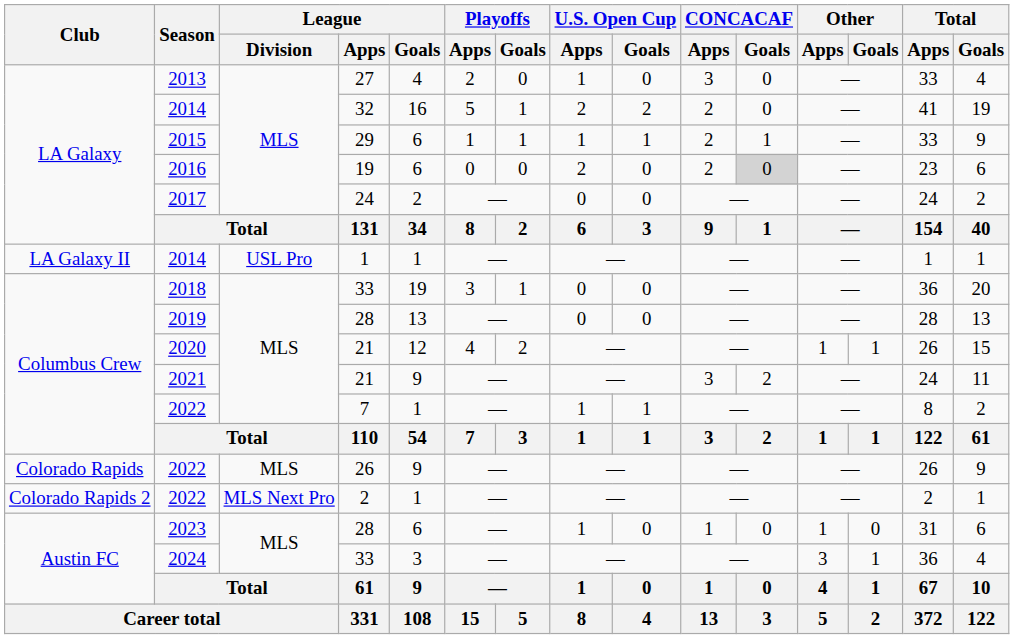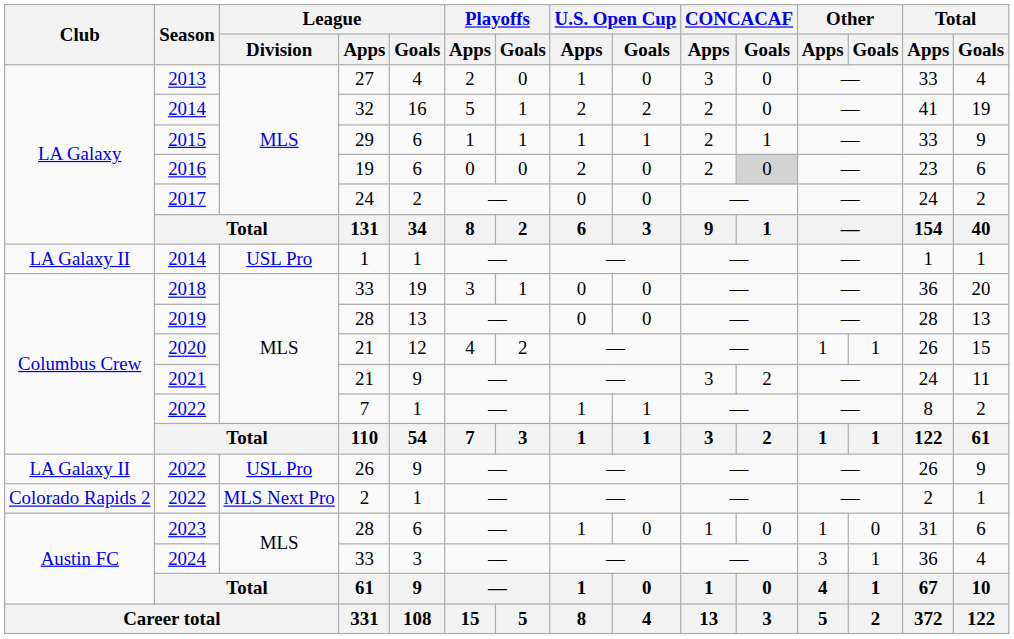2022 / 26 | Club: Colorado Rapids -> LA Galaxy II
2022 / 26 | League / Division: MLS -> USL Pro
